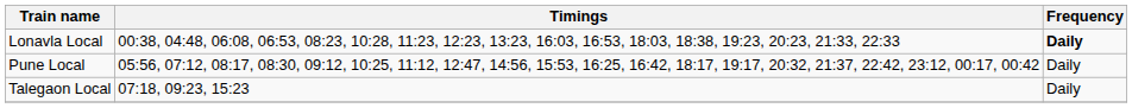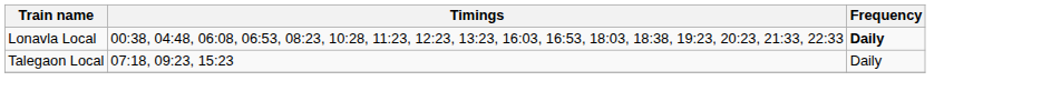- row: Pune Local | 05:56, 07:12, 08:17, 08:30, 09:12, 10:25, 11:12, 12:47, 14:56, 15:53, 16:25, 16:42, 18:17, 19:17, 20:32, 21:37, 22:42, 23:12, 00:17, 00:42 | Daily
